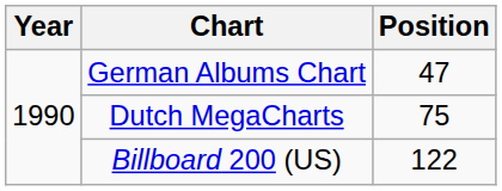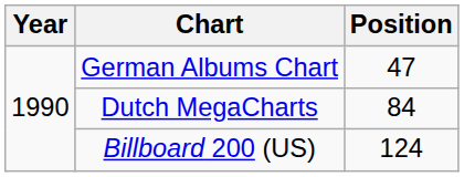Dutch MegaCharts | Position: 75 -> 84
Billboard 200 (US) | Position: 122 -> 124
